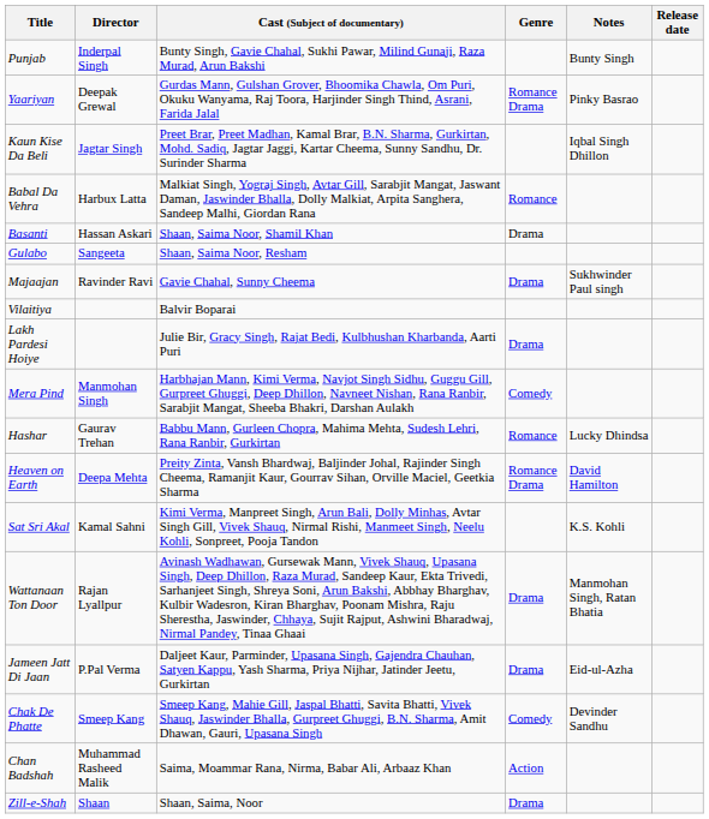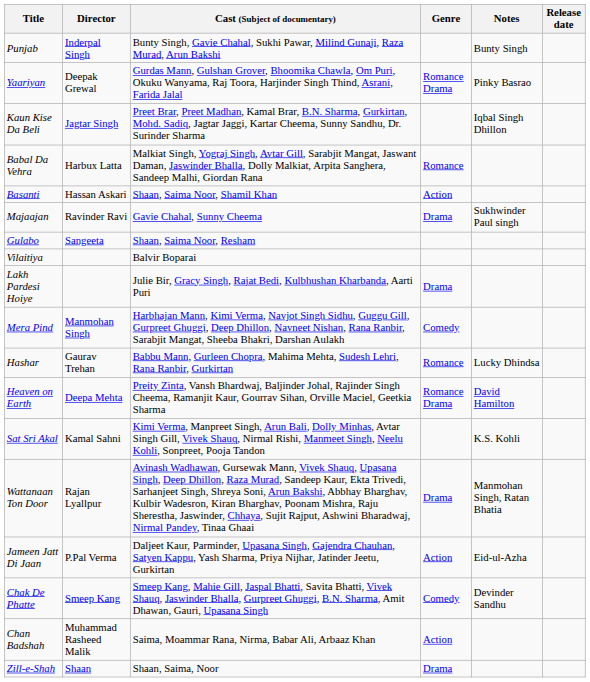Basanti | Genre: Drama -> Action
rows swapped: Gulabo <-> Majaajan
Jameen Jatt Di Jaan | Genre: Drama -> Action
